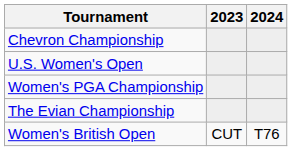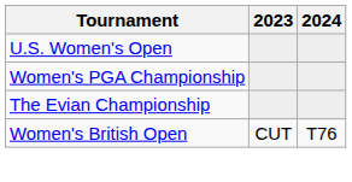- row: Chevron Championship
